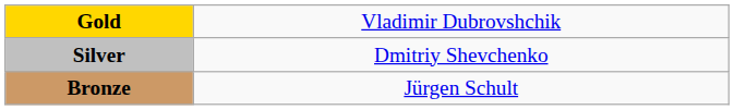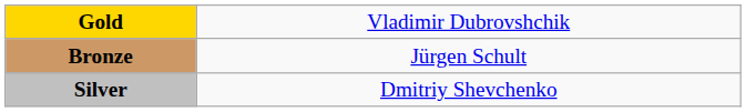rows swapped: Silver <-> Bronze
